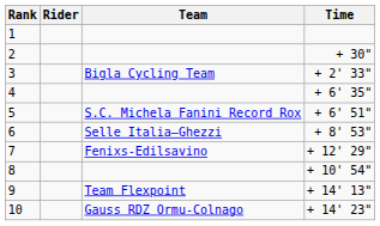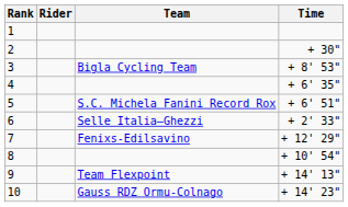3 | Time: + 2' 33" -> + 8' 53"
6 | Time: + 8' 53" -> + 2' 33"
